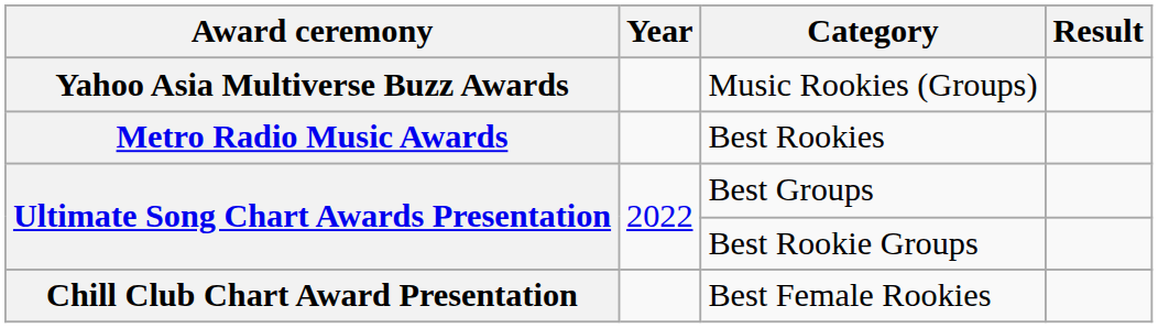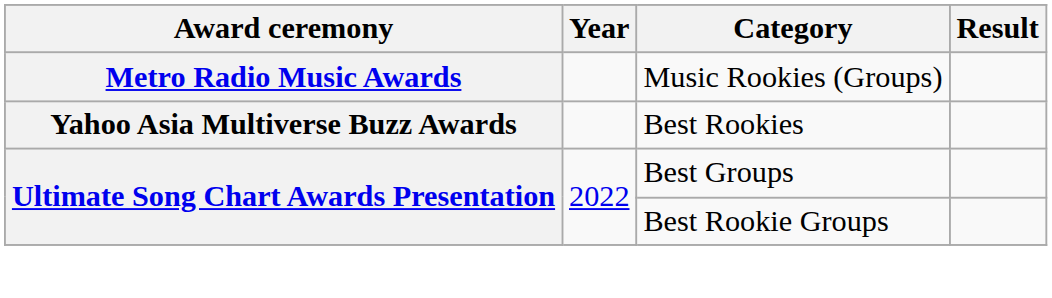Music Rookies (Groups) | Award ceremony: Yahoo Asia Multiverse Buzz Awards -> Metro Radio Music Awards
Best Rookies | Award ceremony: Metro Radio Music Awards -> Yahoo Asia Multiverse Buzz Awards
- row: Chill Club Chart Award Presentation | Best Female Rookies
